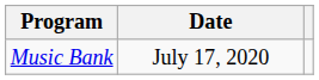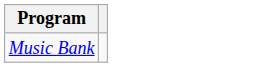- column: Date | July 17, 2020
